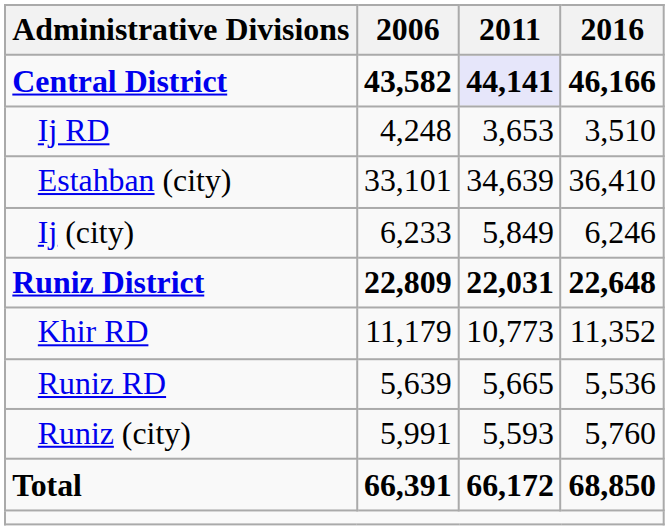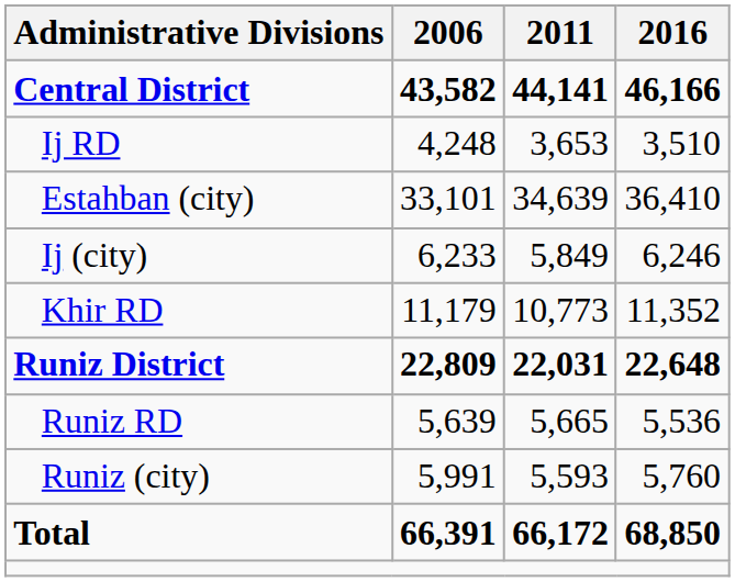Central District | 2011: lavender background -> no background
rows swapped: Runiz District <-> Khir RD
